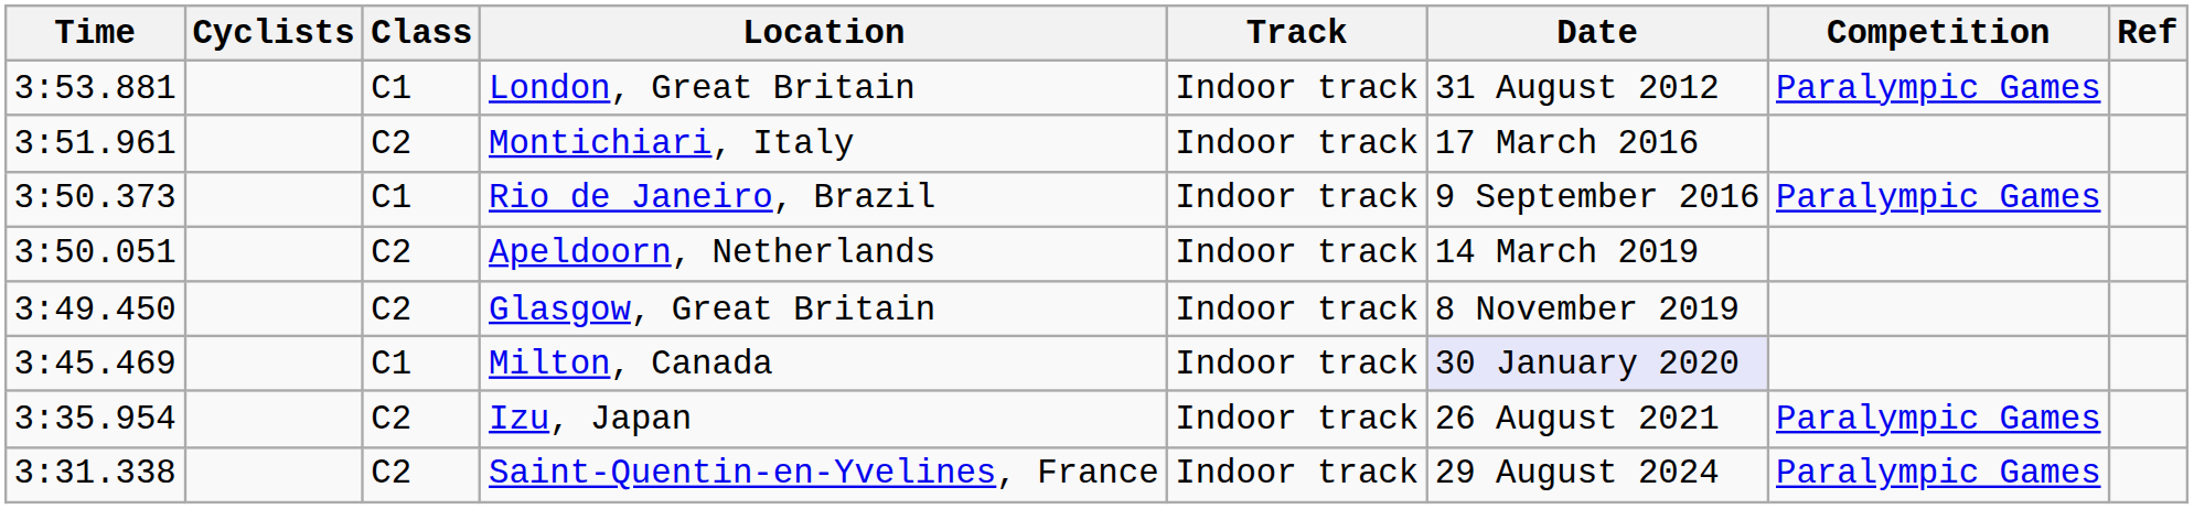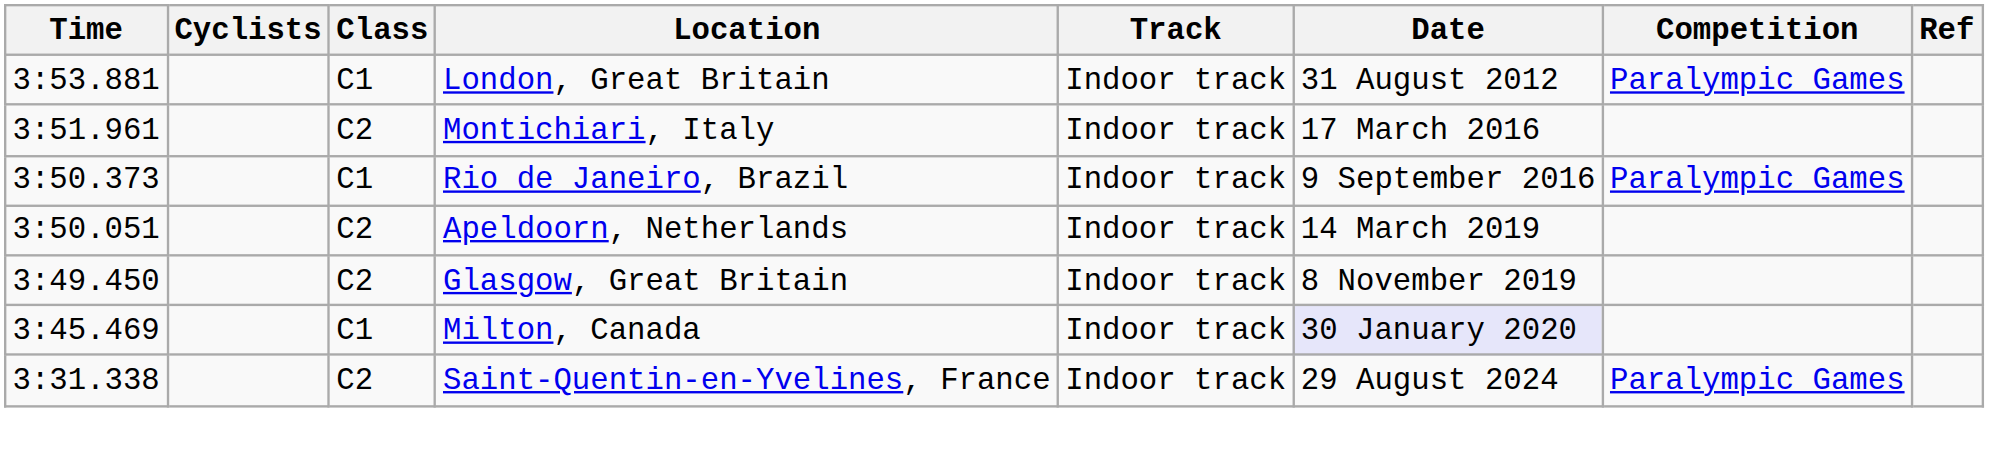- row: 3:35.954 | C2 | Izu, Japan | Indoor track | 26 August 2021 | Paralympic Games
